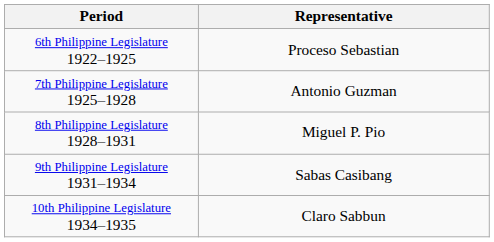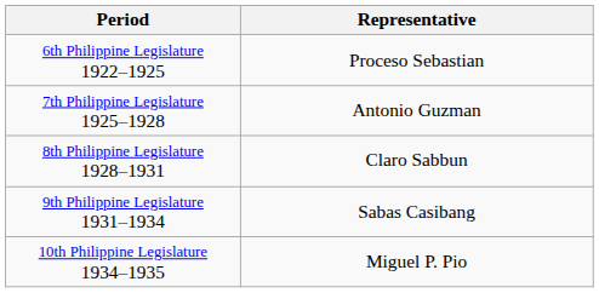8th Philippine Legislature 1928–1931 | Representative: Miguel P. Pio -> Claro Sabbun
10th Philippine Legislature 1934–1935 | Representative: Claro Sabbun -> Miguel P. Pio
